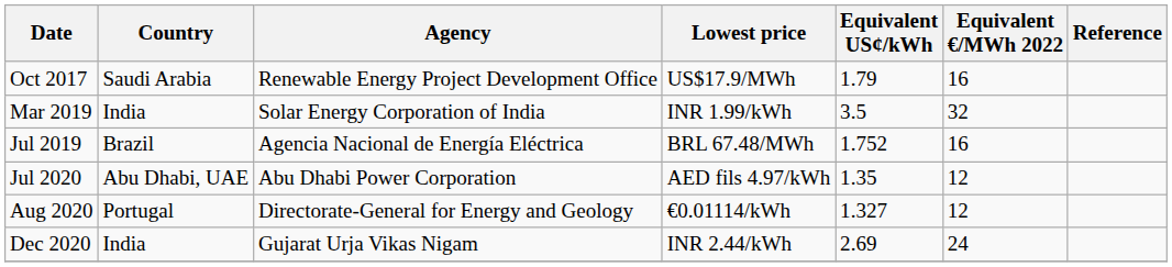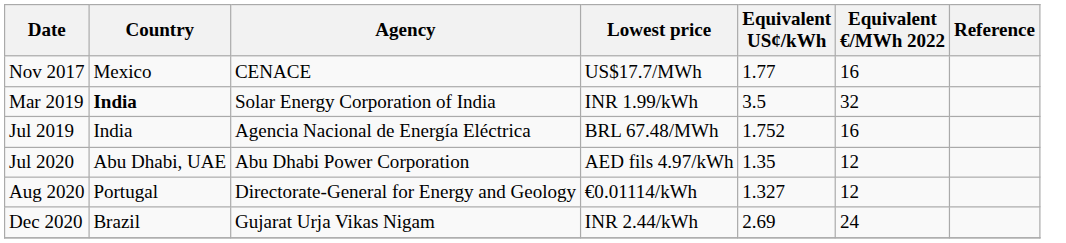- row: Oct 2017 | Saudi Arabia | Renewable Energy Project Development Office | US$17.9/MWh | 1.79 | 16
+ row: Nov 2017 | Mexico | CENACE | US$17.7/MWh | 1.77 | 16
Mar 2019 | Country: normal -> bold
Jul 2019 | Country: Brazil -> India
Dec 2020 | Country: India -> Brazil
